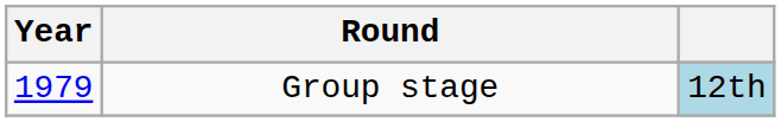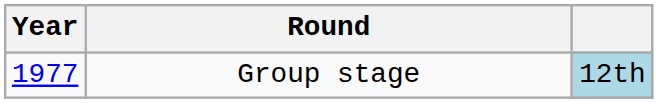Group stage | Year: 1979 -> 1977
